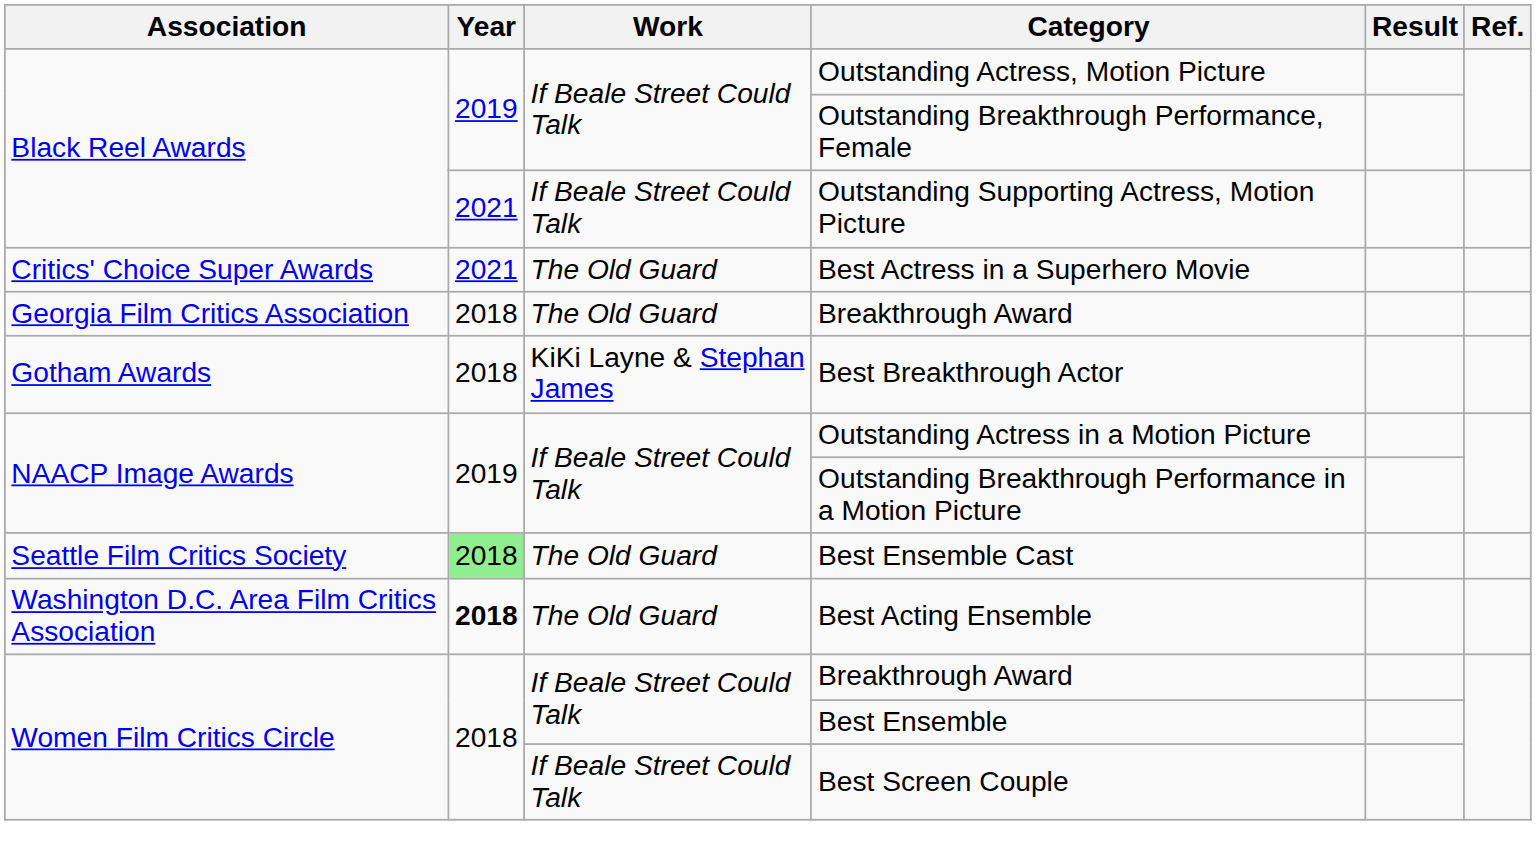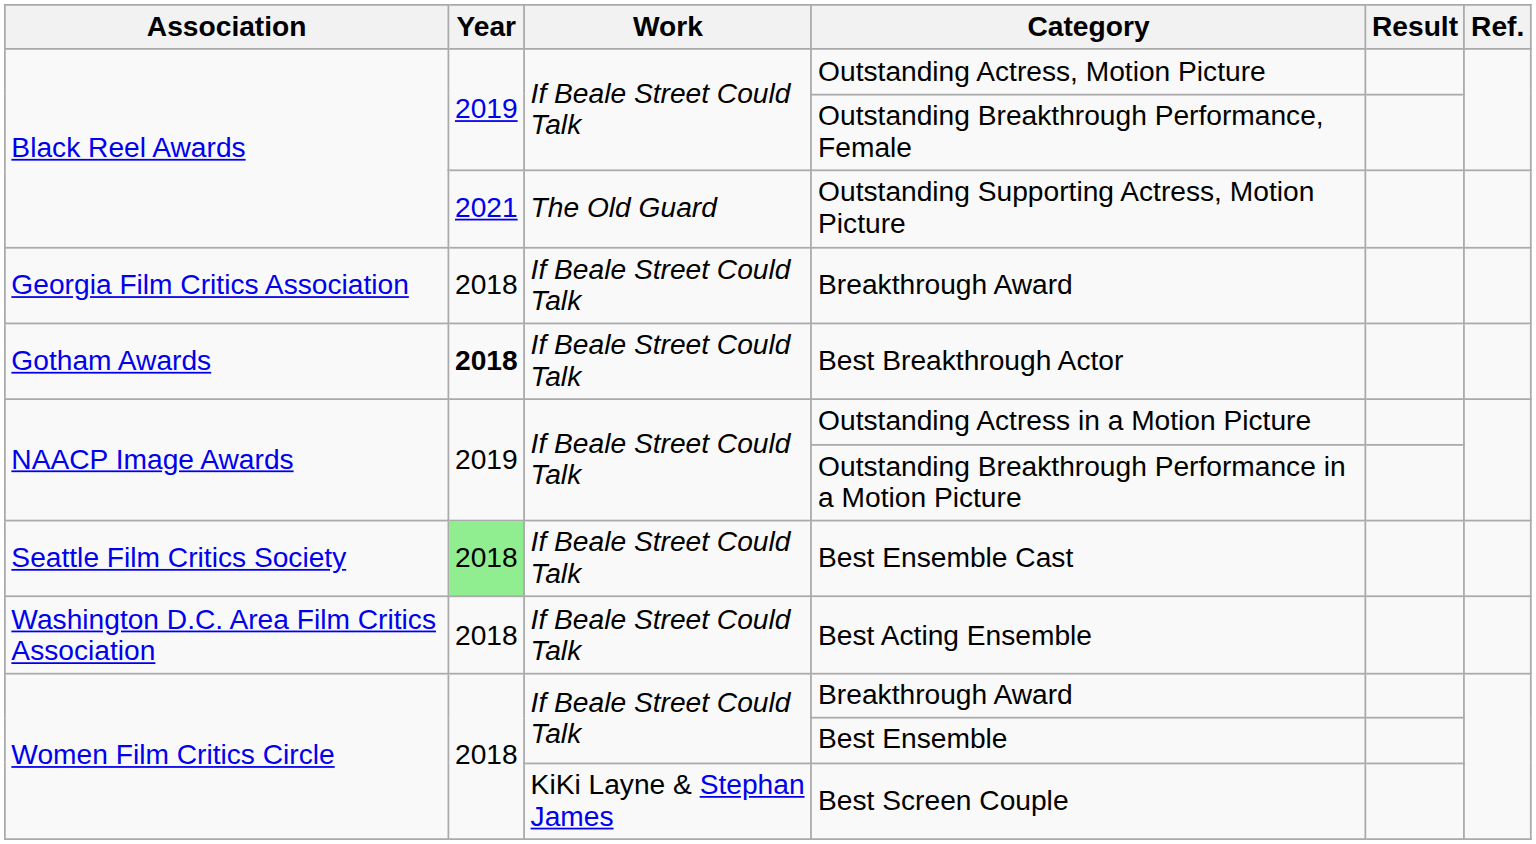Outstanding Supporting Actress, Motion Picture | Work: If Beale Street Could Talk -> The Old Guard
- row: Critics' Choice Super Awards | 2021 | The Old Guard | Best Actress in a Superhero Movie
Georgia Film Critics Association / Breakthrough Award | Work: The Old Guard -> If Beale Street Could Talk
Best Breakthrough Actor | Year: normal -> bold
Best Breakthrough Actor | Work: KiKi Layne & Stephan James -> If Beale Street Could Talk
Best Ensemble Cast | Work: The Old Guard -> If Beale Street Could Talk
Best Acting Ensemble | Year: bold -> normal
Best Acting Ensemble | Work: The Old Guard -> If Beale Street Could Talk
Best Screen Couple | Work: If Beale Street Could Talk -> KiKi Layne & Stephan James
